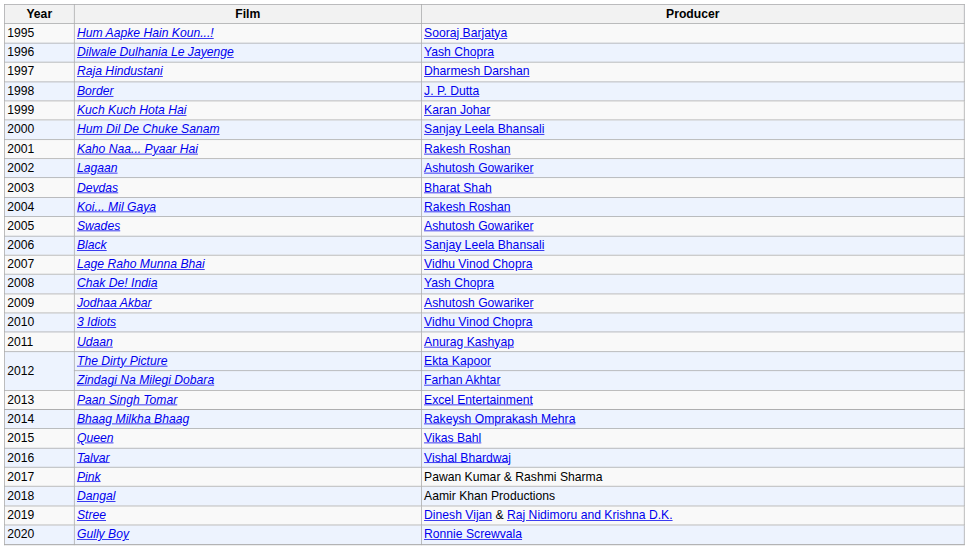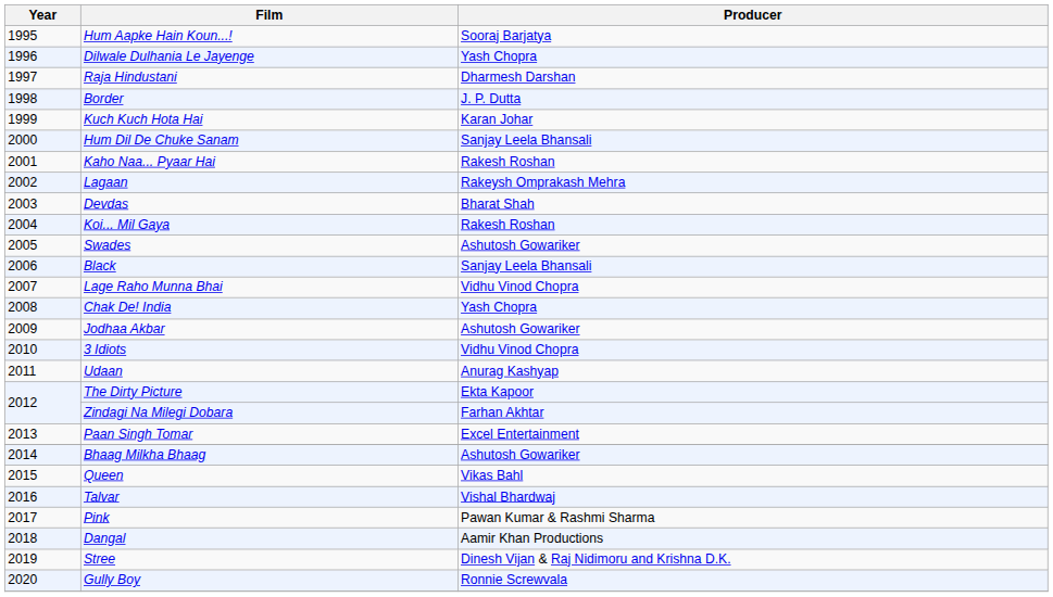Lagaan | Producer: Ashutosh Gowariker -> Rakeysh Omprakash Mehra
Bhaag Milkha Bhaag | Producer: Rakeysh Omprakash Mehra -> Ashutosh Gowariker
